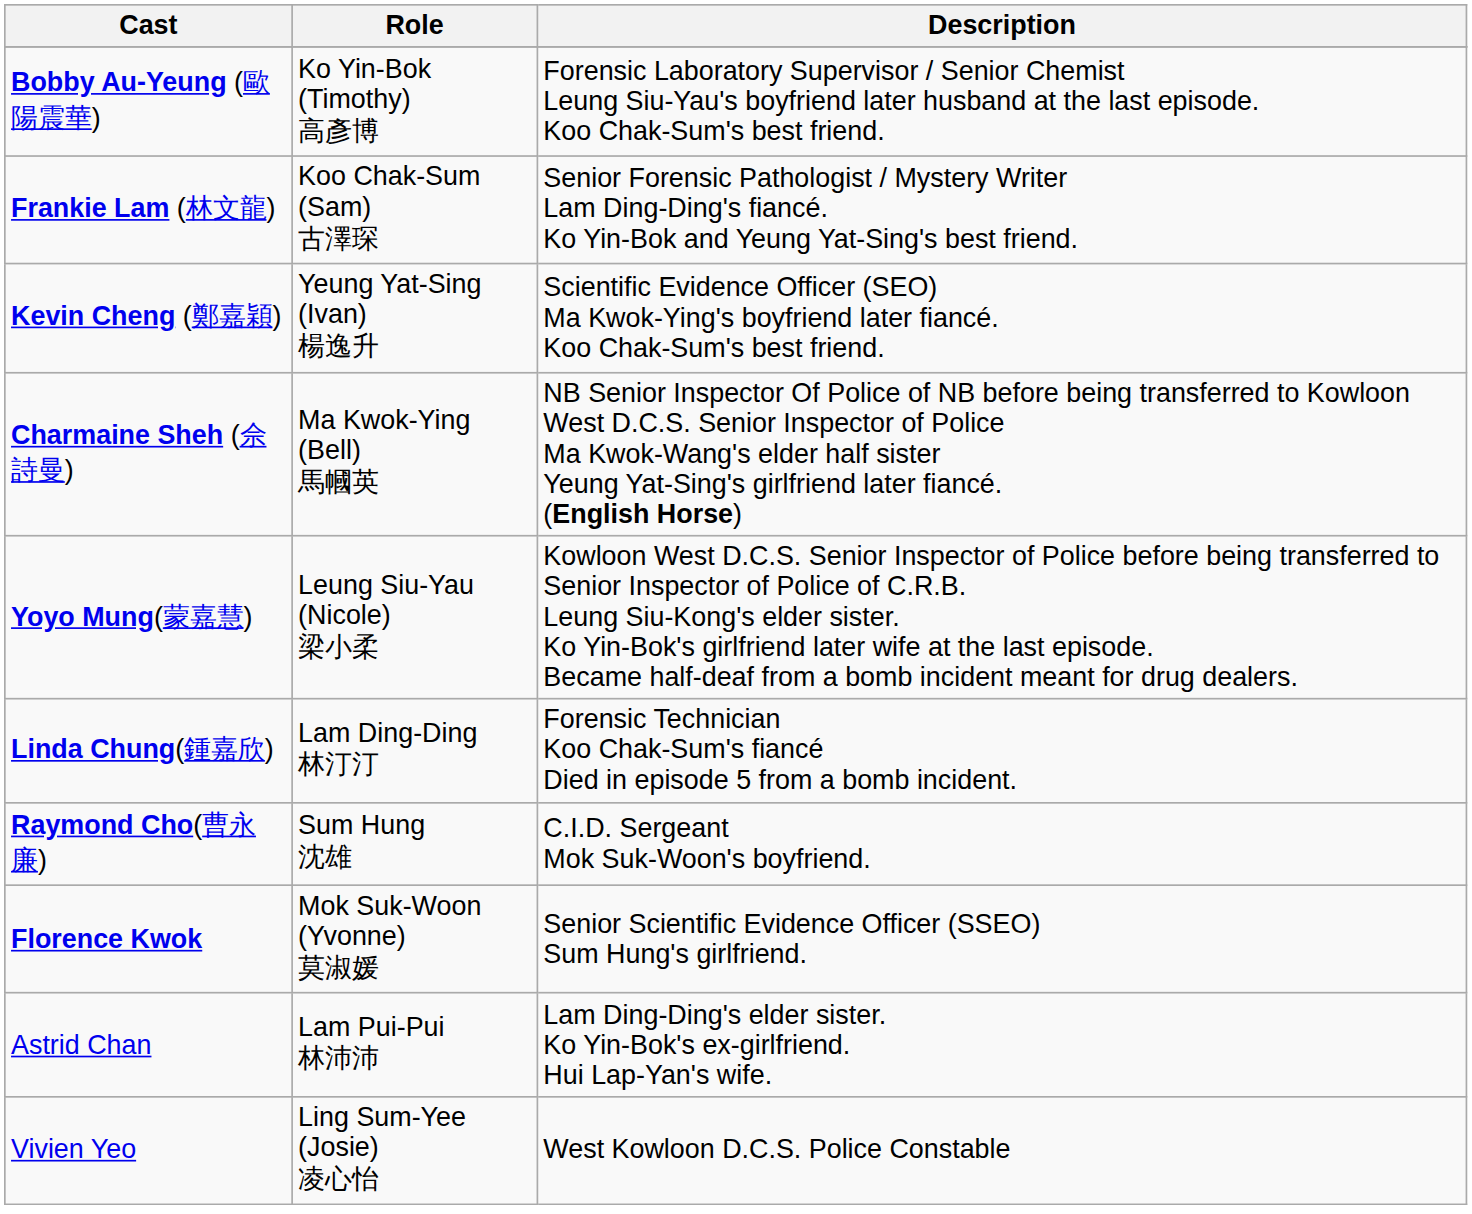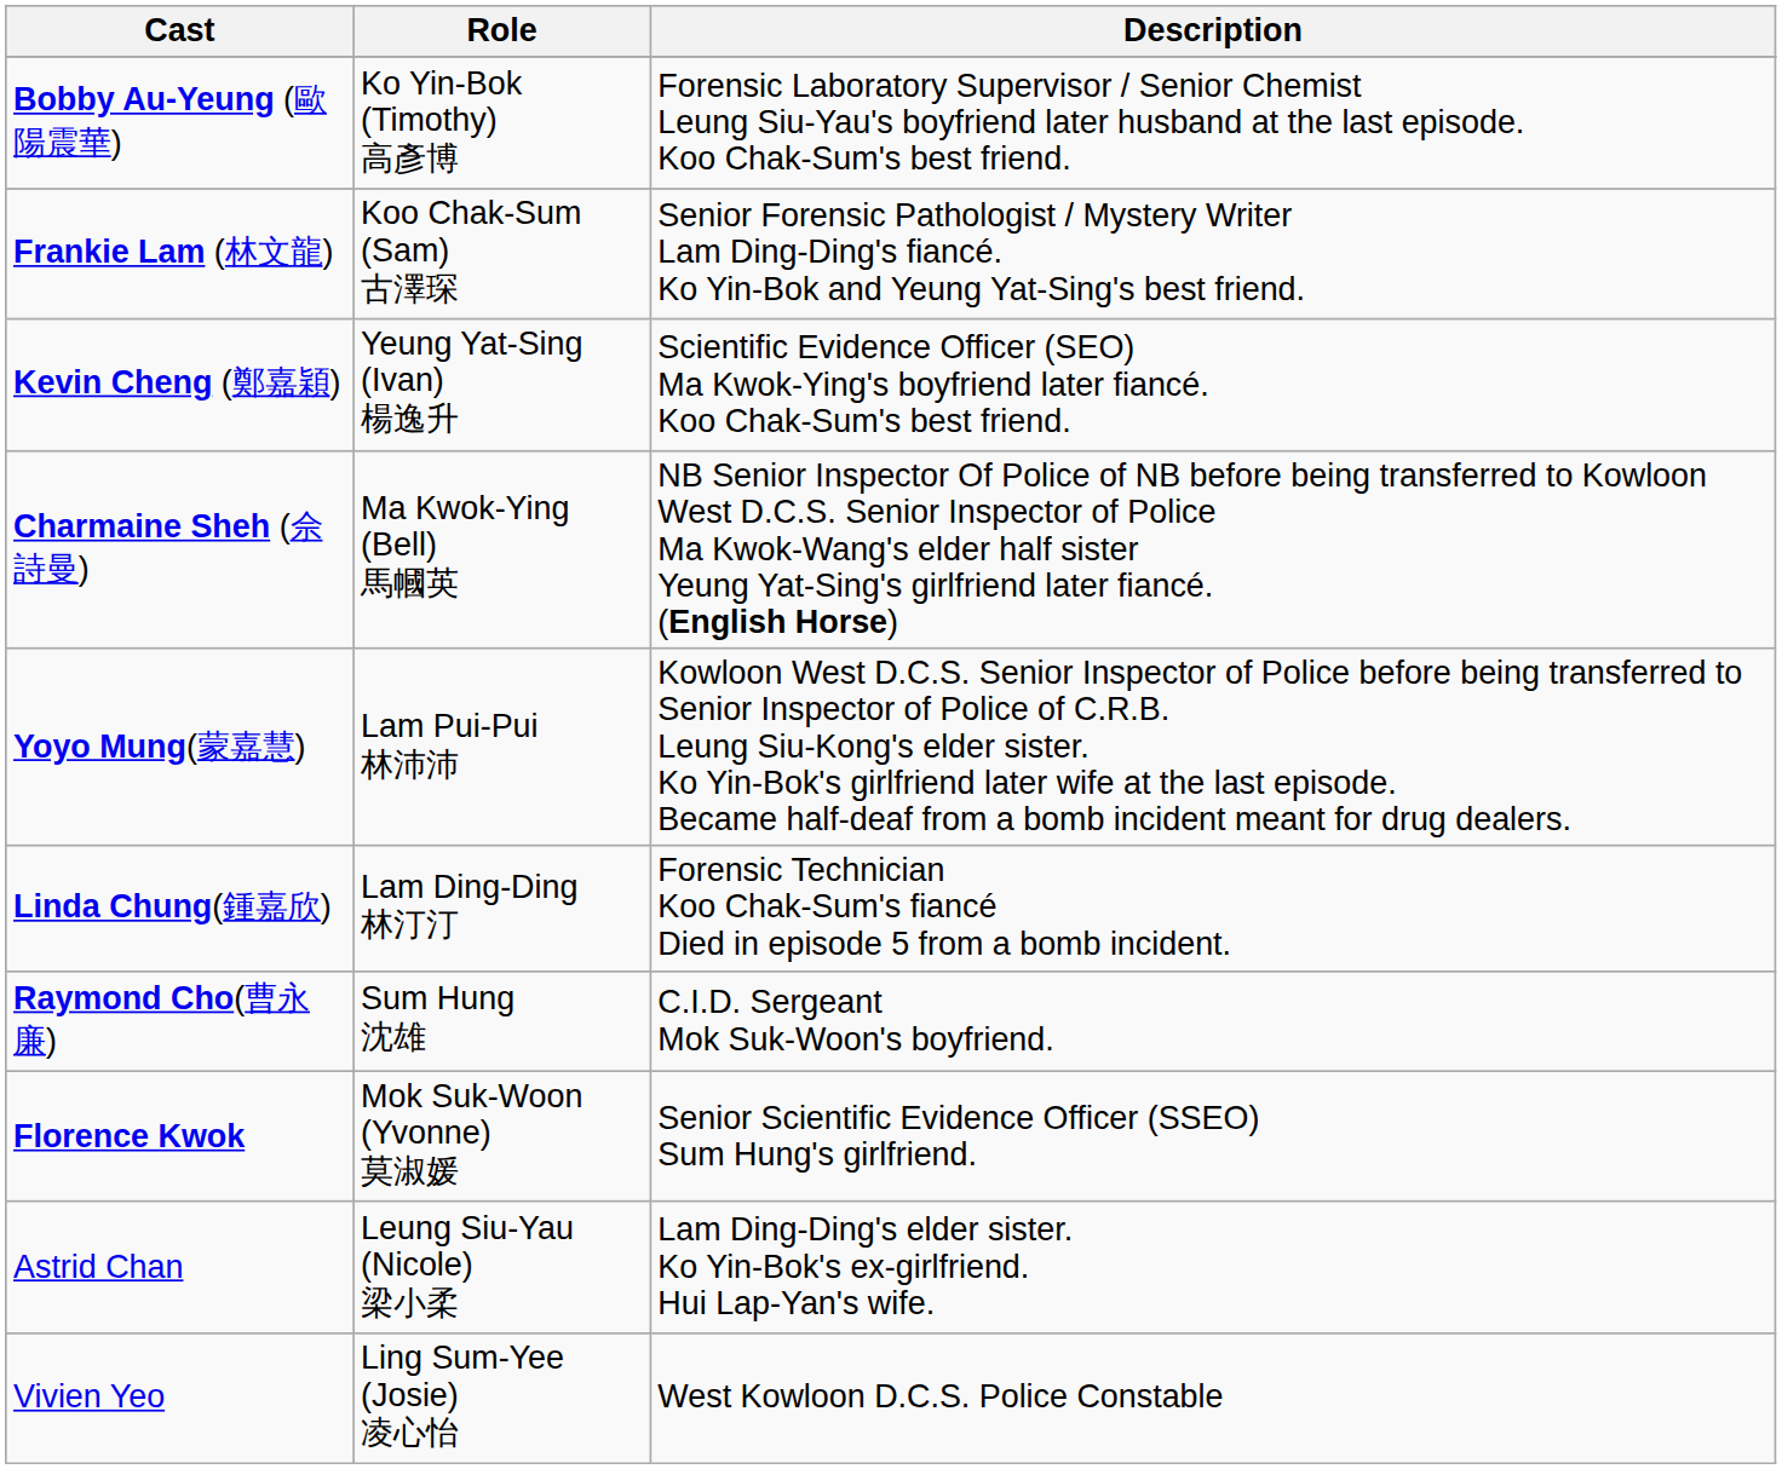Yoyo Mung(蒙嘉慧) | Role: Leung Siu-Yau (Nicole) 梁小柔 -> Lam Pui-Pui 林沛沛
Astrid Chan | Role: Lam Pui-Pui 林沛沛 -> Leung Siu-Yau (Nicole) 梁小柔
